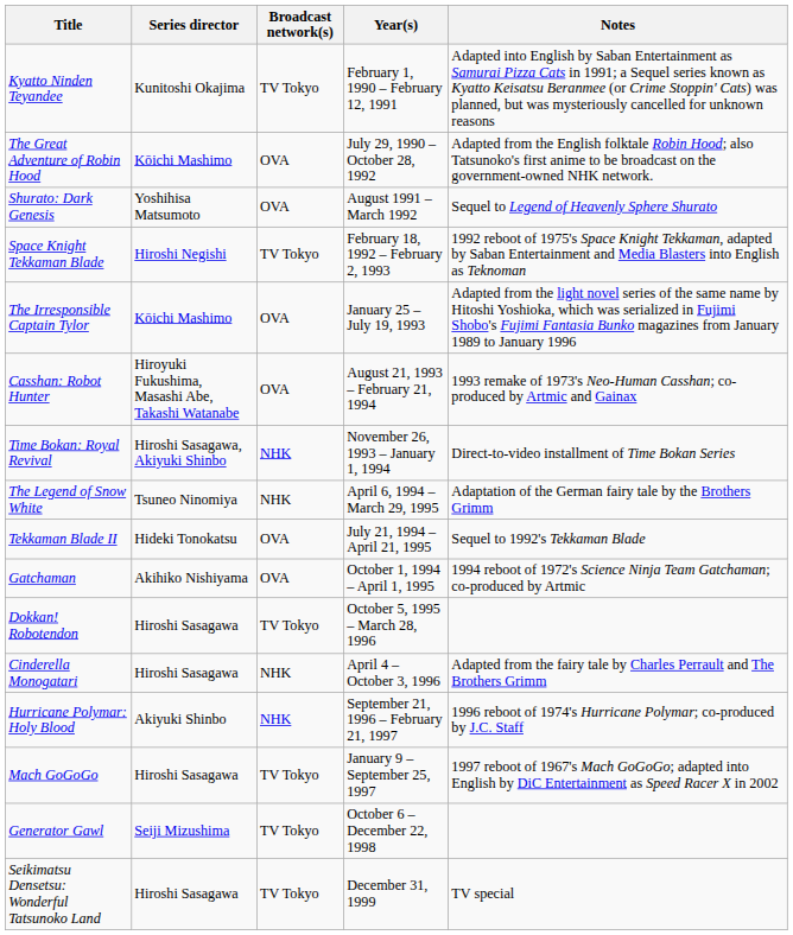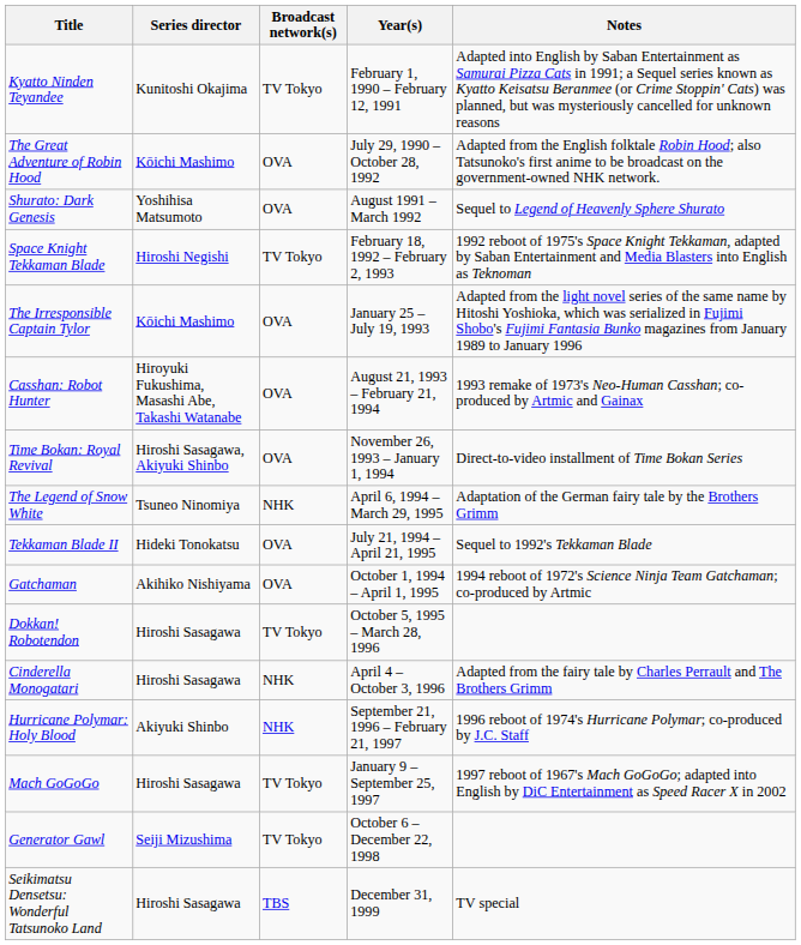Time Bokan: Royal Revival | Broadcast network(s): NHK -> OVA
Seikimatsu Densetsu: Wonderful Tatsunoko Land | Broadcast network(s): TV Tokyo -> TBS
